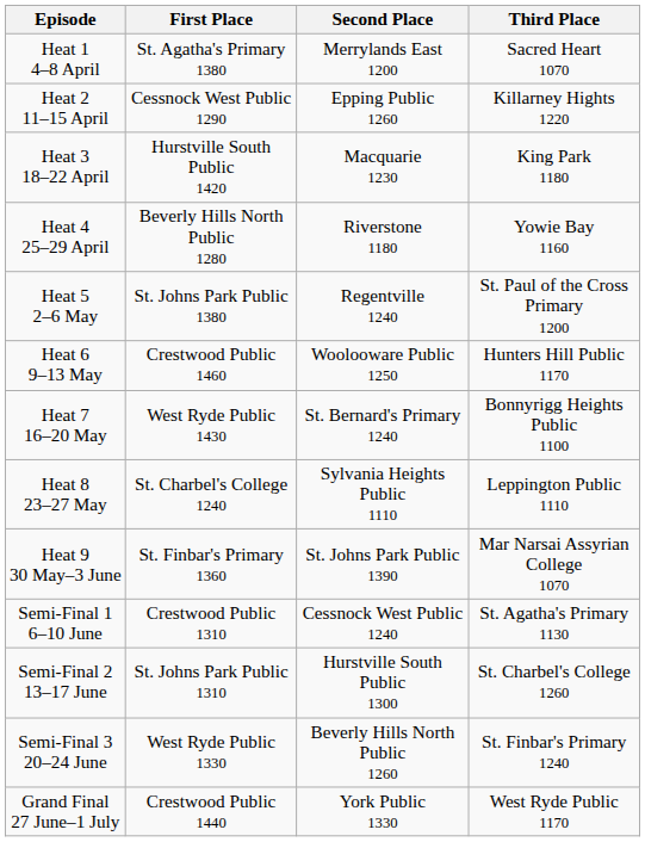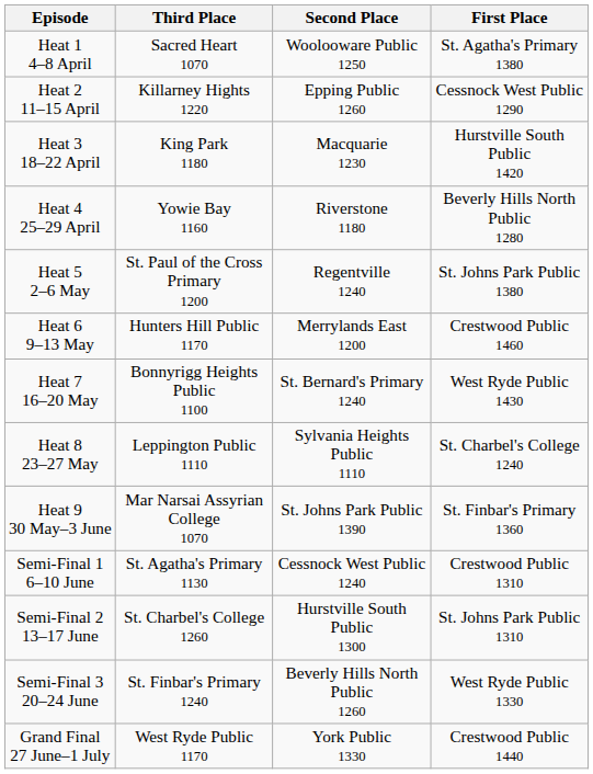columns swapped: First Place <-> Third Place
Heat 1 4–8 April | Second Place: Merrylands East 1200 -> Woolooware Public 1250
Heat 6 9–13 May | Second Place: Woolooware Public 1250 -> Merrylands East 1200
